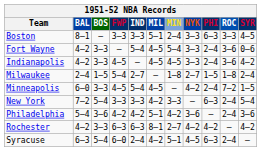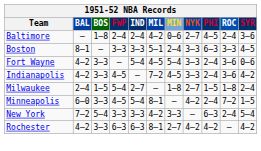+ row: Baltimore | — | 1–8 | 2–4 | 2–4 | 4–2 | 0–6 | 2–7 | 4–5 | 2–4 | 3–6
Indianapolis | MIL: 4–5 -> 7–2
Minneapolis | MIL: 4–5 -> 8–1
- row: Philadelphia | 5–4 | 3–6 | 4–2 | 4–2 | 5–1 | 4–2 | 3–6 | — | 2–4 | 3–6
- row: Syracuse | 6–3 | 5–4 | 6–0 | 2–4 | 4–2 | 5–1 | 4–5 | 6–3 | 2–4 | —
